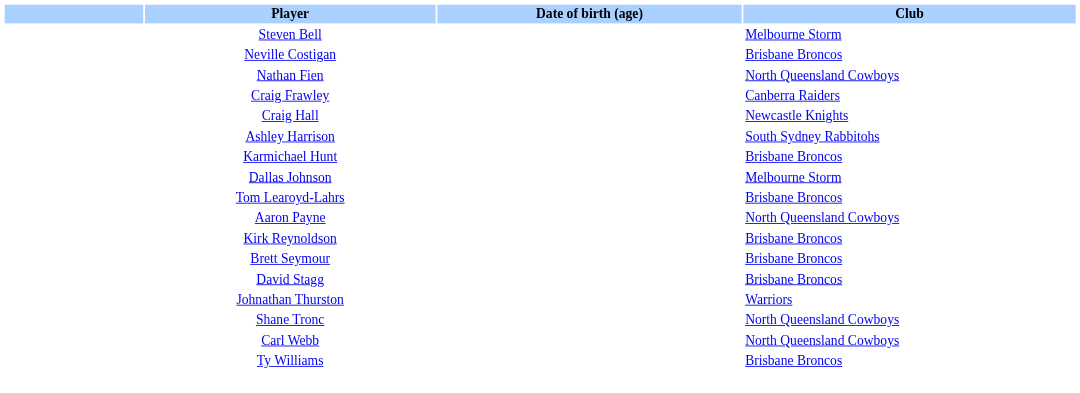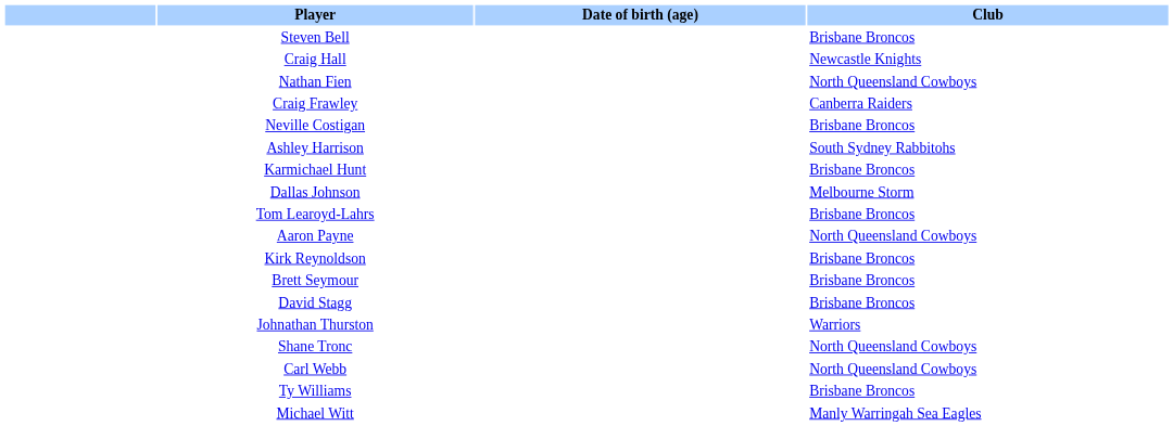Steven Bell | Club: Melbourne Storm -> Brisbane Broncos
rows swapped: Neville Costigan <-> Craig Hall
+ row: Michael Witt | Manly Warringah Sea Eagles
